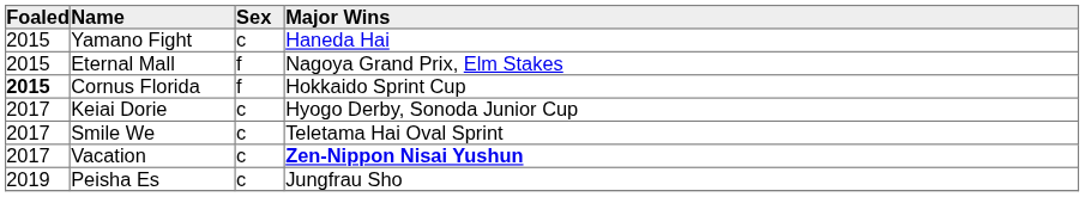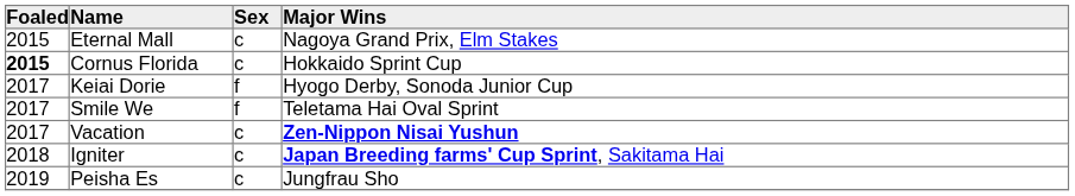- row: 2015 | Yamano Fight | c | Haneda Hai
Eternal Mall | Sex: f -> c
Cornus Florida | Sex: f -> c
Keiai Dorie | Sex: c -> f
Smile We | Sex: c -> f
+ row: 2018 | Igniter | c | Japan Breeding farms' Cup Sprint, Sakitama Hai
